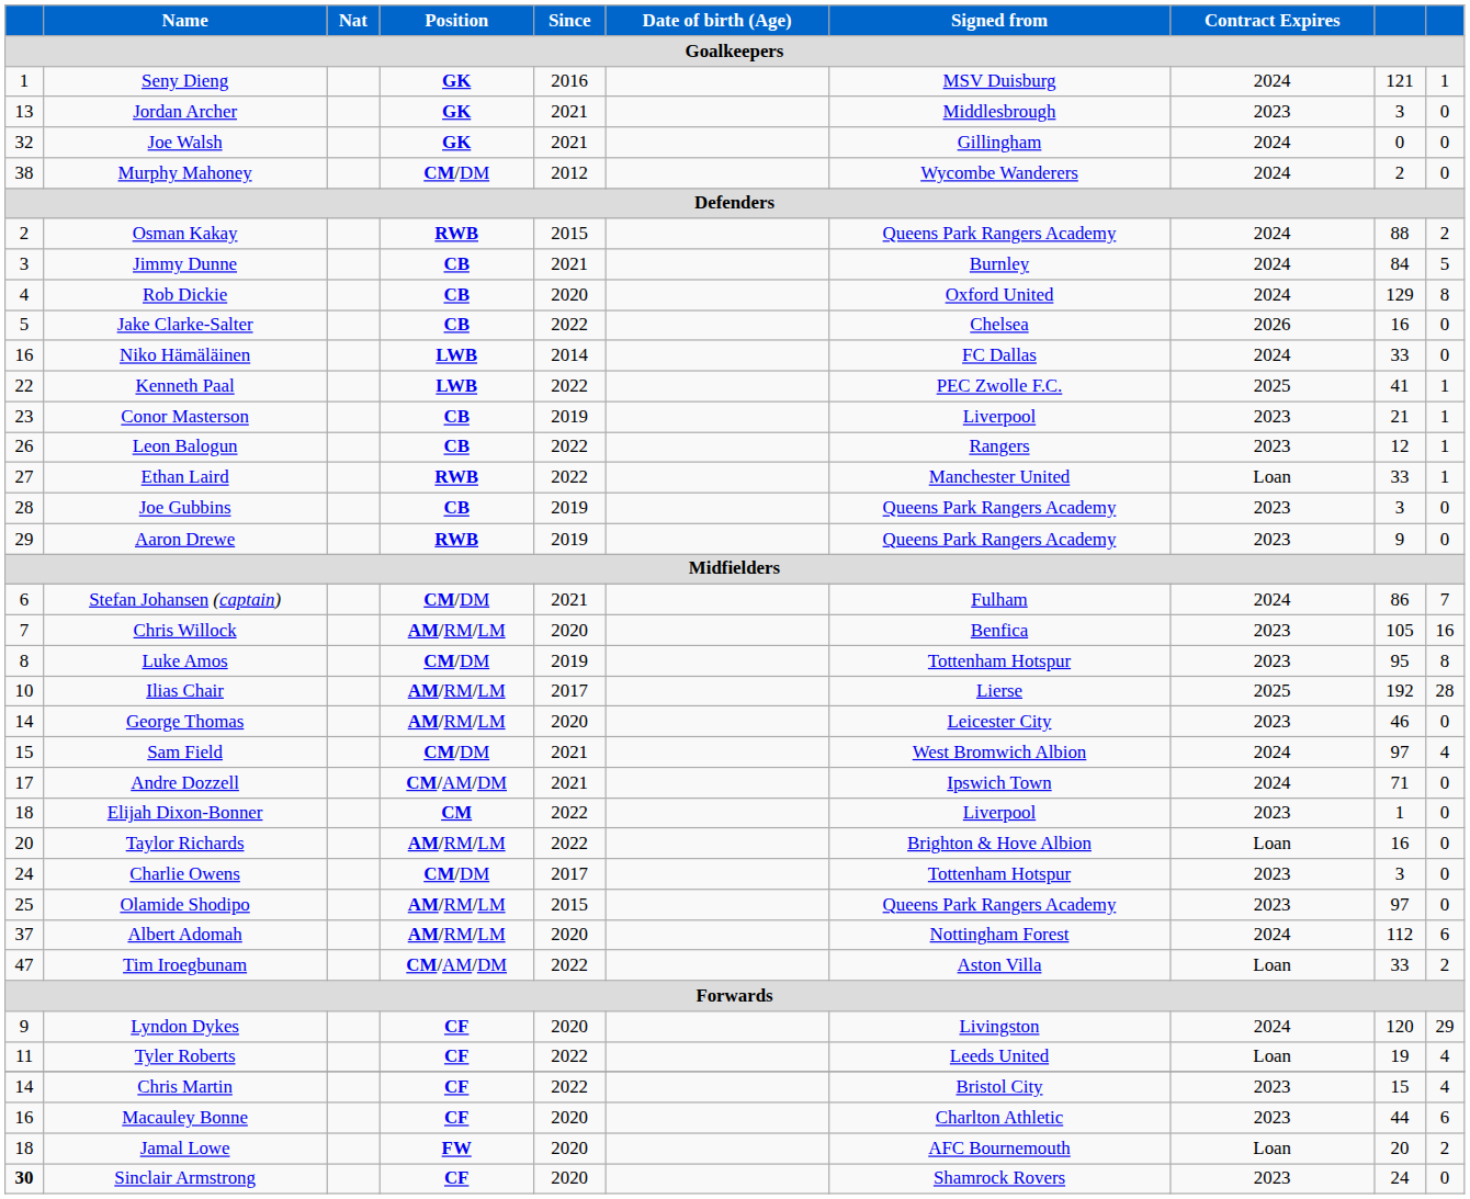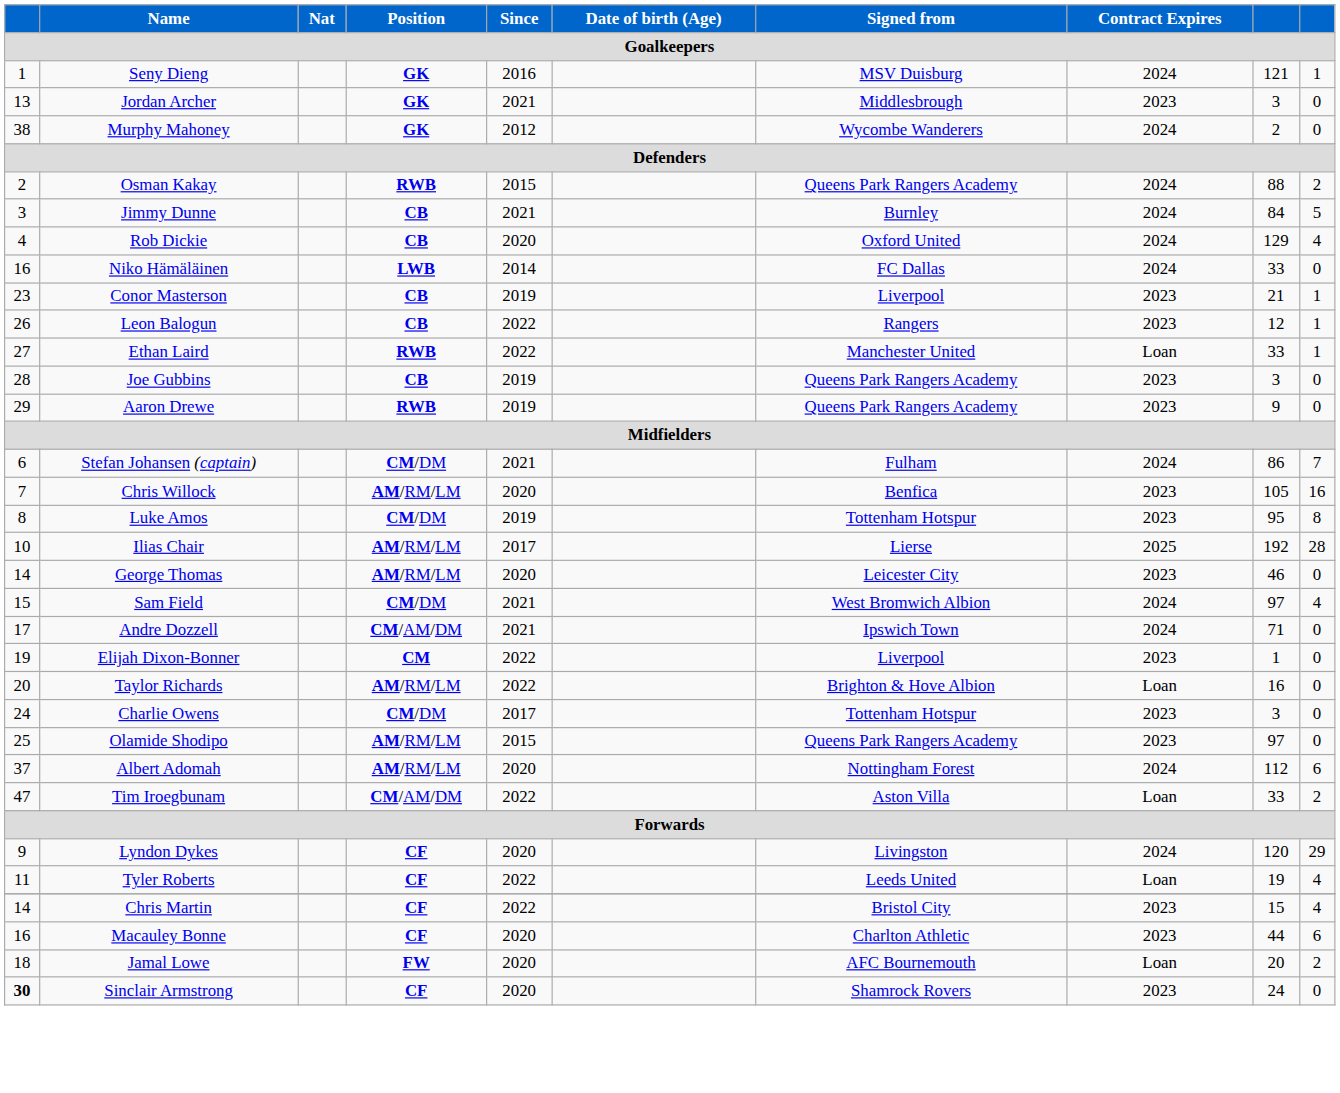- row: 32 | Joe Walsh | GK | 2021 | Gillingham | 2024 | 0 | 0
Murphy Mahoney | Position: CM/DM -> GK
Rob Dickie | column 10: 8 -> 4
- row: 5 | Jake Clarke-Salter | CB | 2022 | Chelsea | 2026 | 16 | 0
- row: 22 | Kenneth Paal | LWB | 2022 | PEC Zwolle F.C. | 2025 | 41 | 1
Elijah Dixon-Bonner | column 1: 18 -> 19
